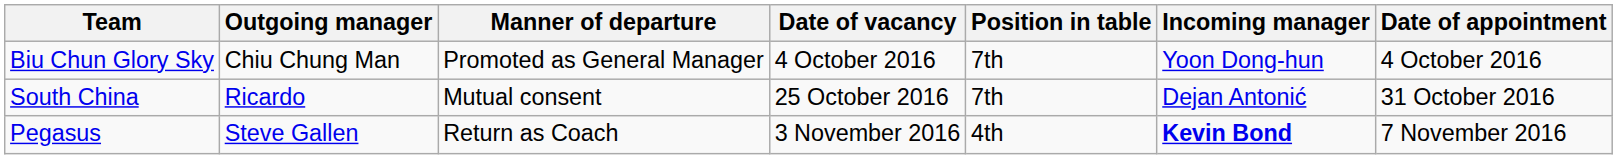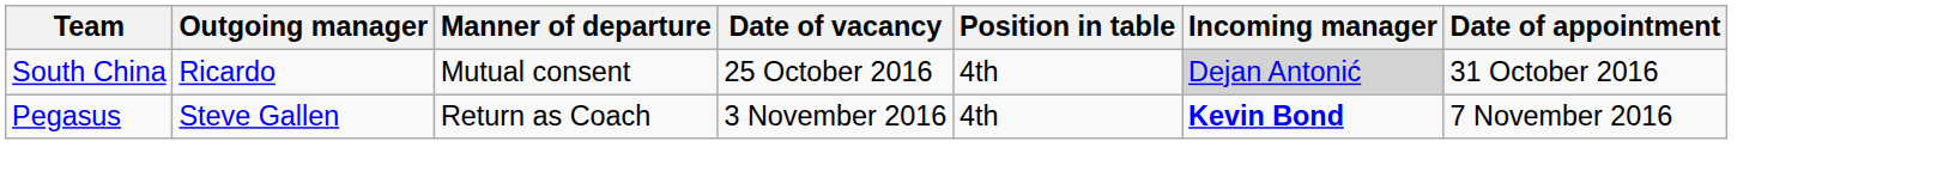- row: Biu Chun Glory Sky | Chiu Chung Man | Promoted as General Manager | 4 October 2016 | 7th | Yoon Dong-hun | 4 October 2016
South China | Position in table: 7th -> 4th
South China | Incoming manager: no background -> lightgrey background
